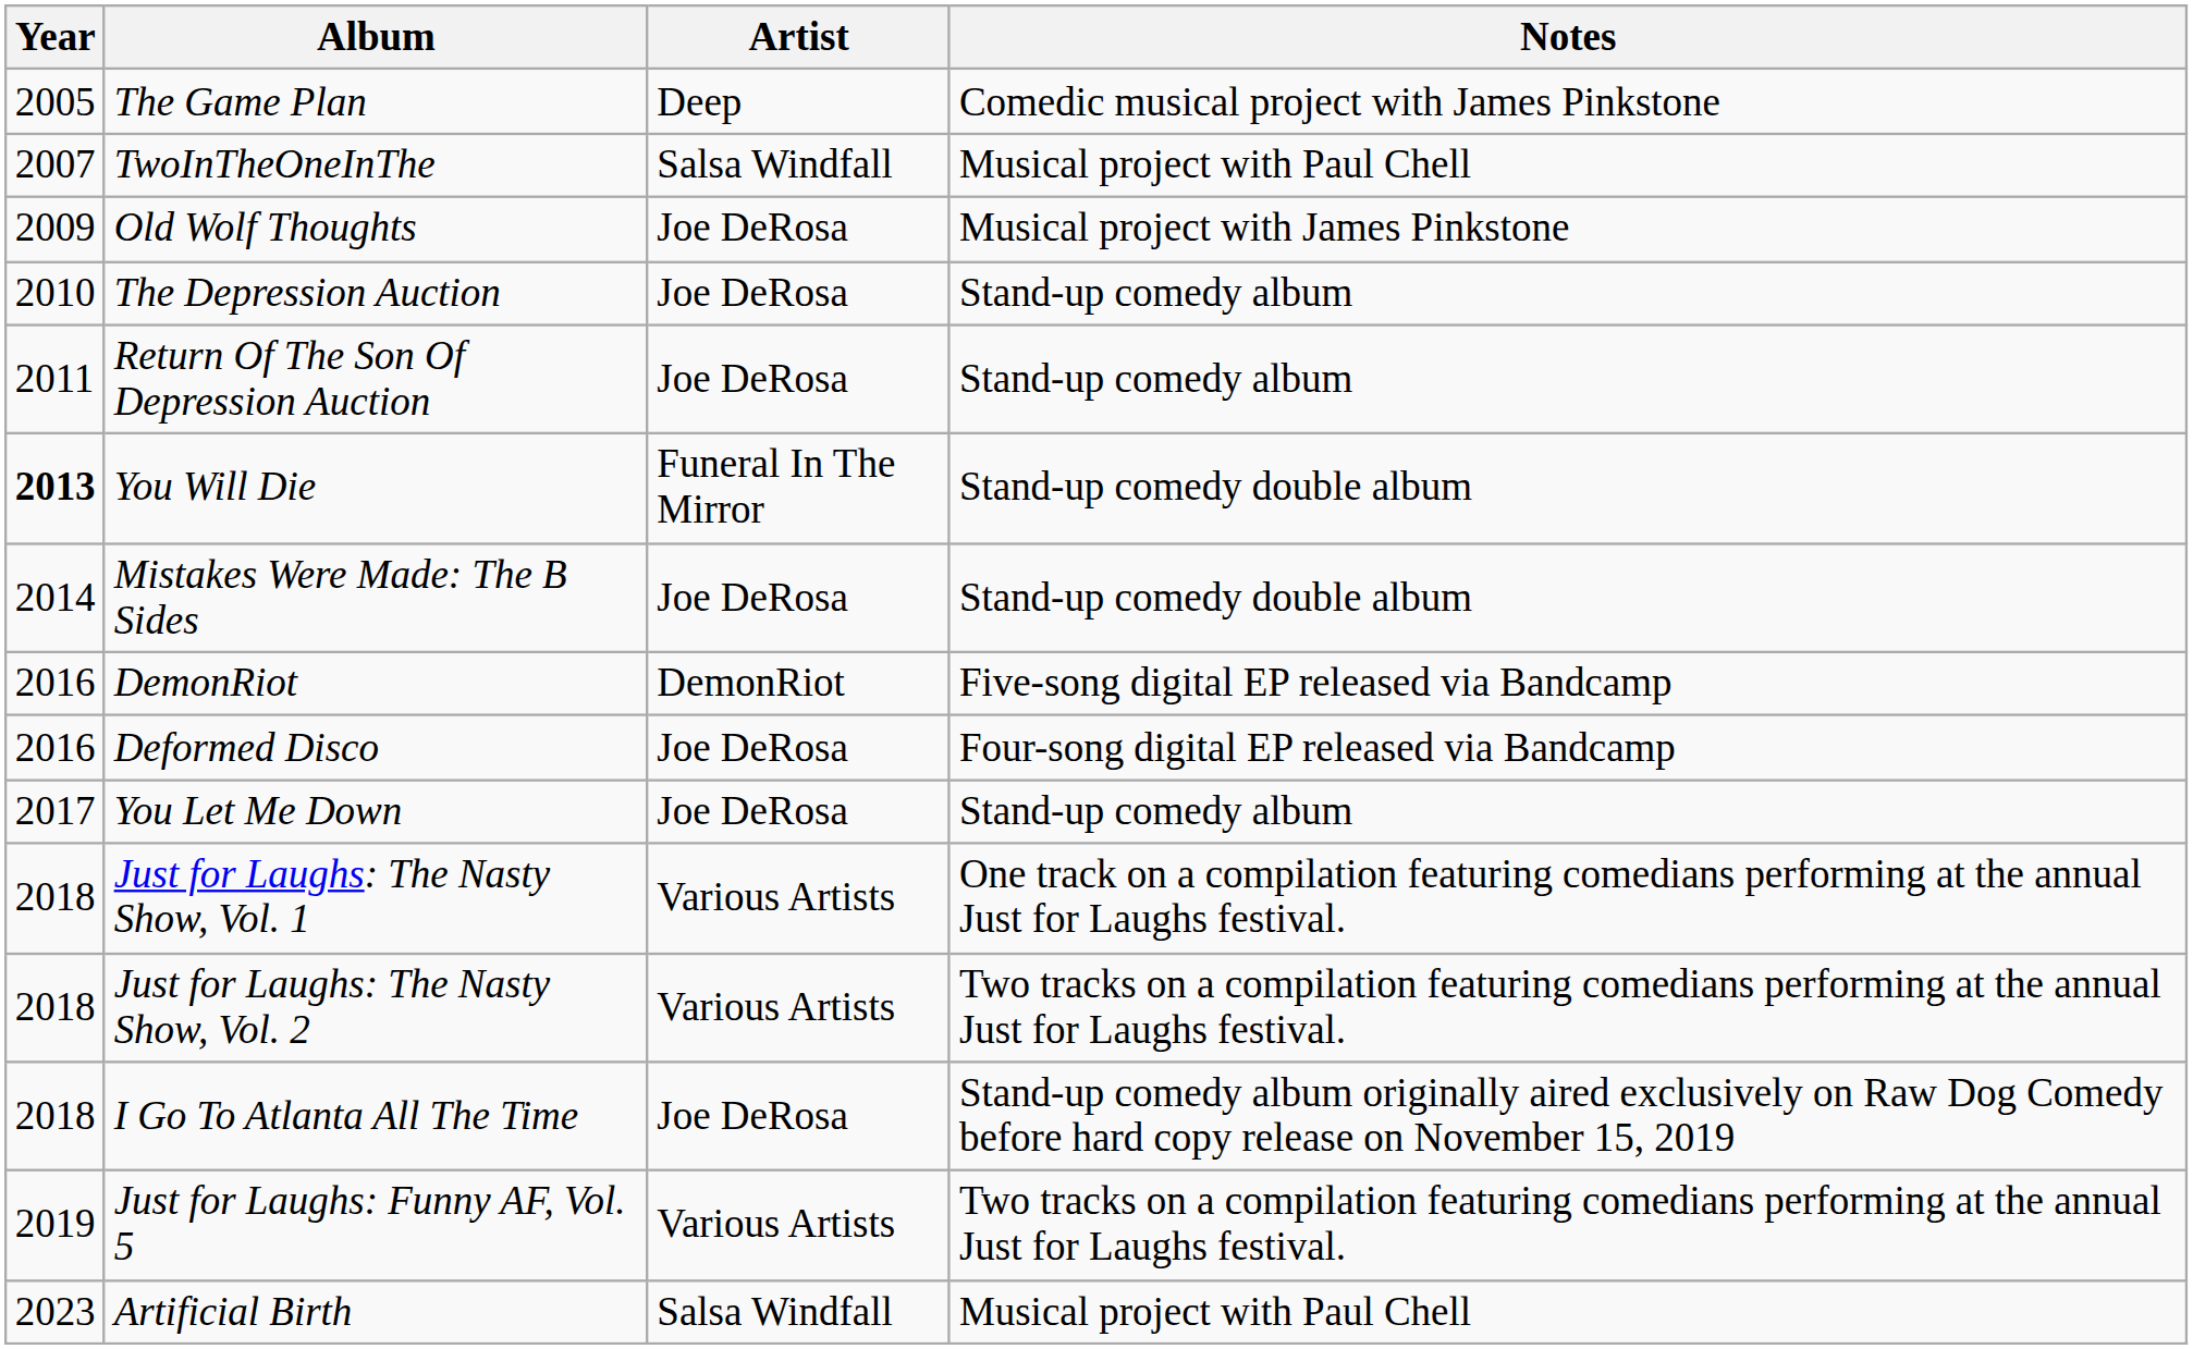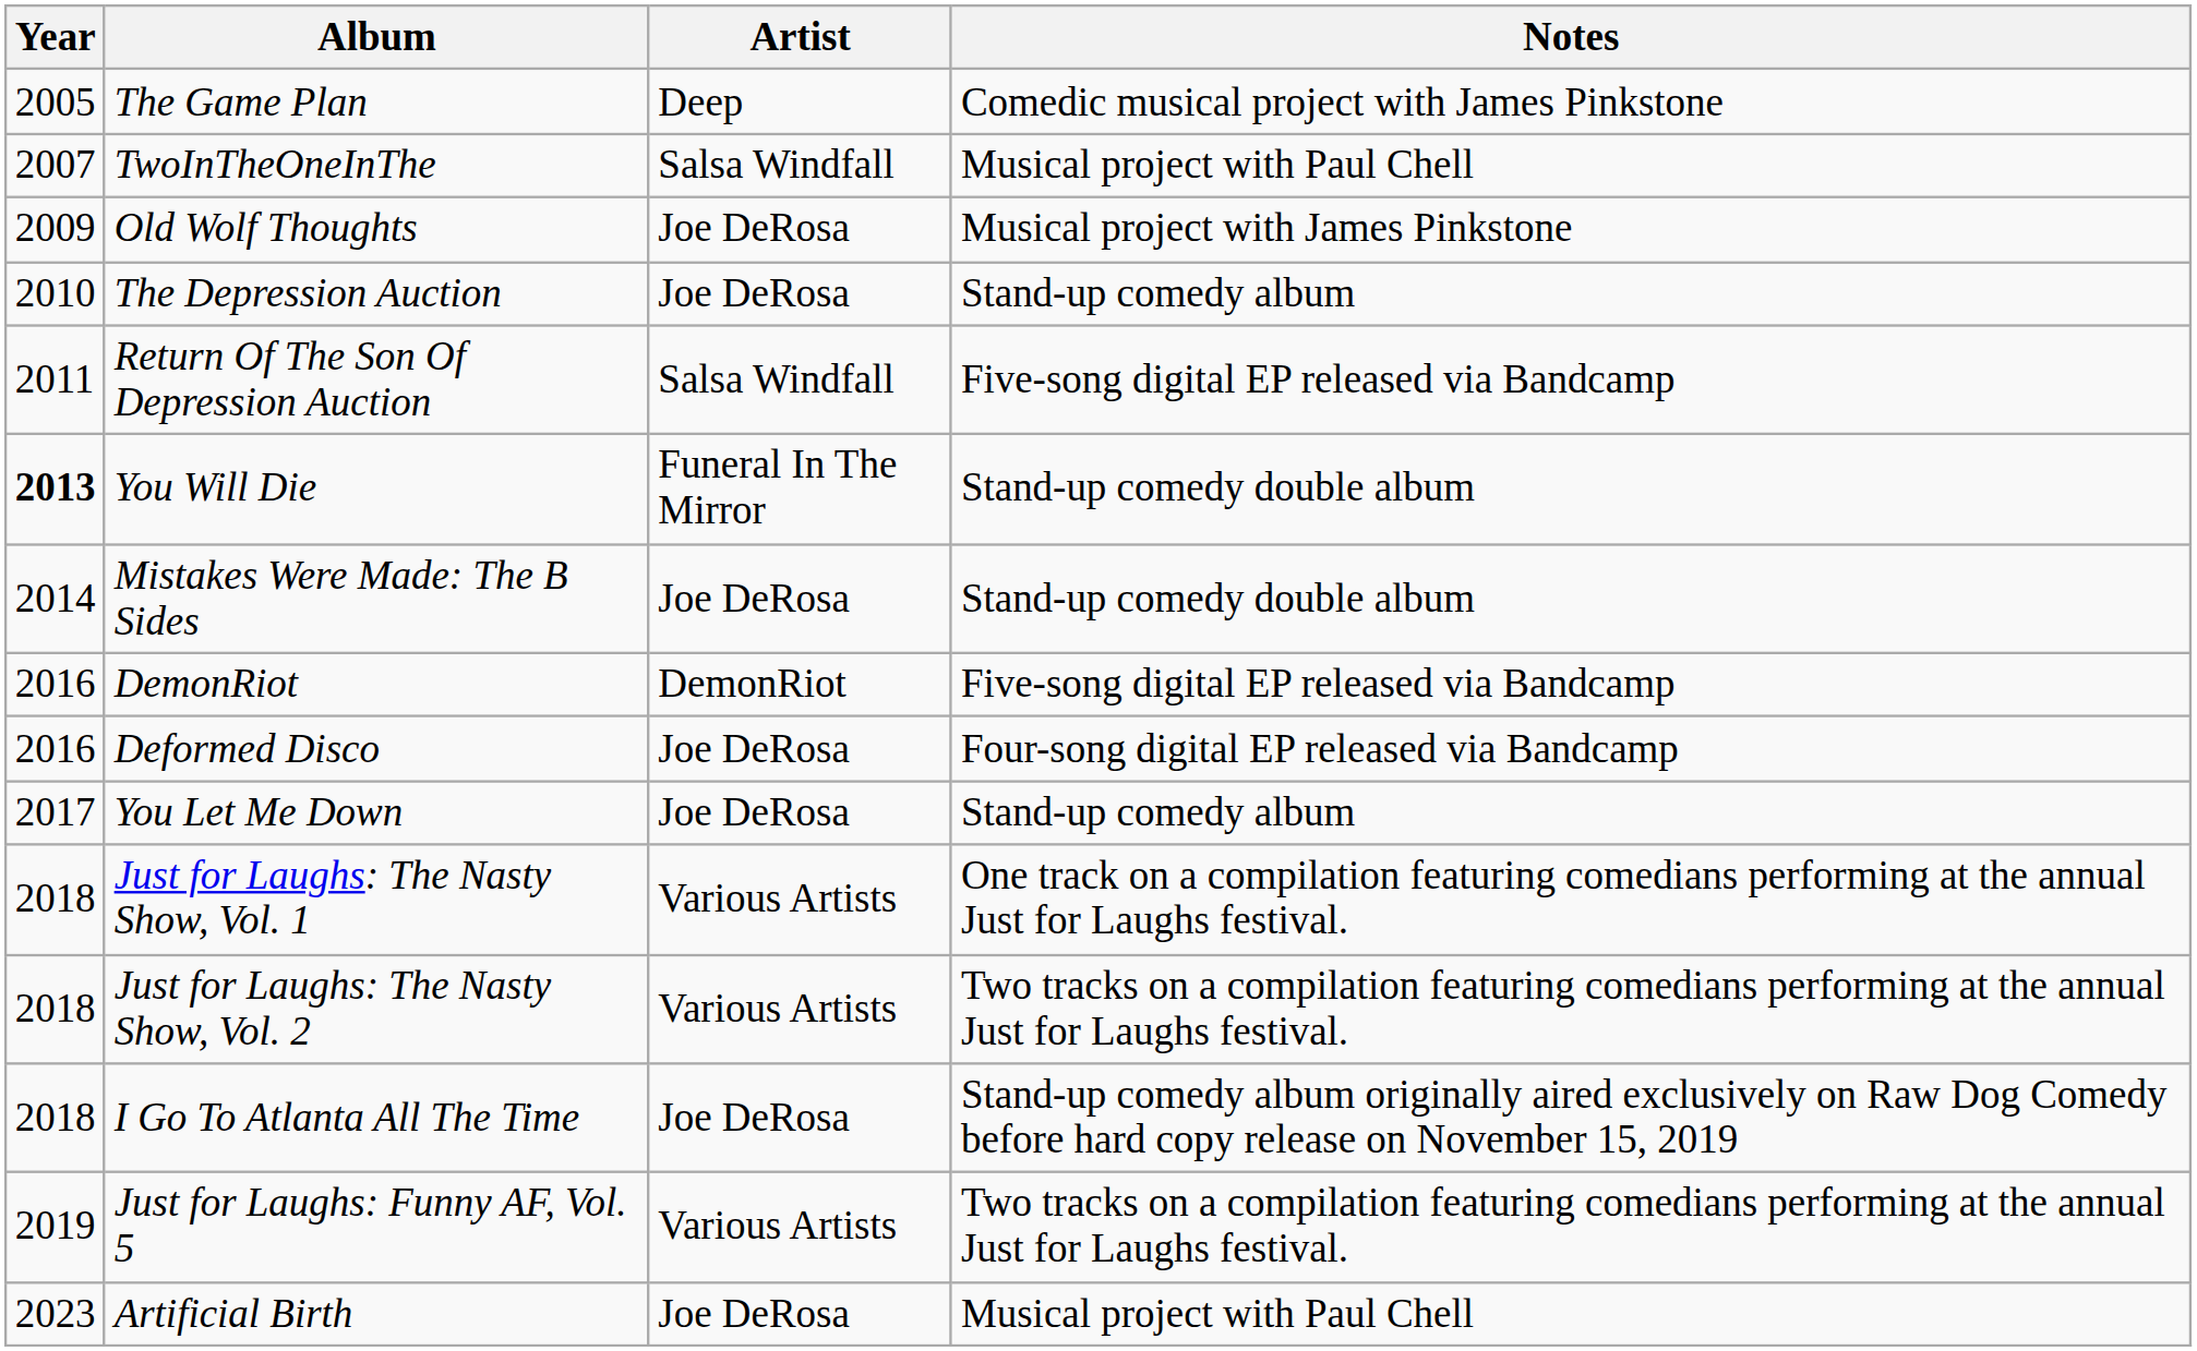Return Of The Son Of Depression Auction | Artist: Joe DeRosa -> Salsa Windfall
Return Of The Son Of Depression Auction | Notes: Stand-up comedy album -> Five-song digital EP released via Bandcamp
Artificial Birth | Artist: Salsa Windfall -> Joe DeRosa
